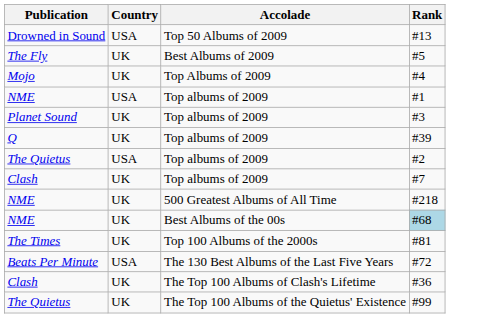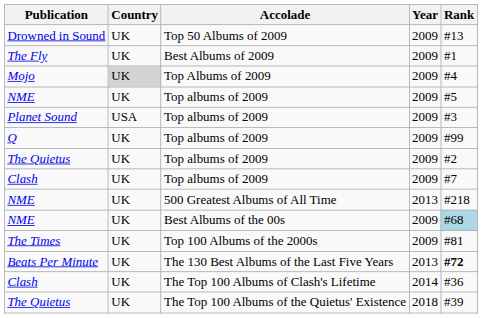+ column: Year | 2009 | 2009 | 2009 | 2009 | 2009 | 2009 | 2009 | 2009 | 2013 | 2009 | 2009 | 2013 | 2014 | 2018
Drowned in Sound | Country: USA -> UK
The Fly | Rank: #5 -> #1
Mojo | Country: no background -> lightgrey background
NME / Top albums of 2009 | Country: USA -> UK
NME / Top albums of 2009 | Rank: #1 -> #5
Planet Sound | Country: UK -> USA
Q | Rank: #39 -> #99
The Quietus / Top albums of 2009 | Country: USA -> UK
Beats Per Minute | Country: USA -> UK
Beats Per Minute | Rank: normal -> bold
The Quietus / The Top 100 Albums of the Quietus' Existence | Rank: #99 -> #39
